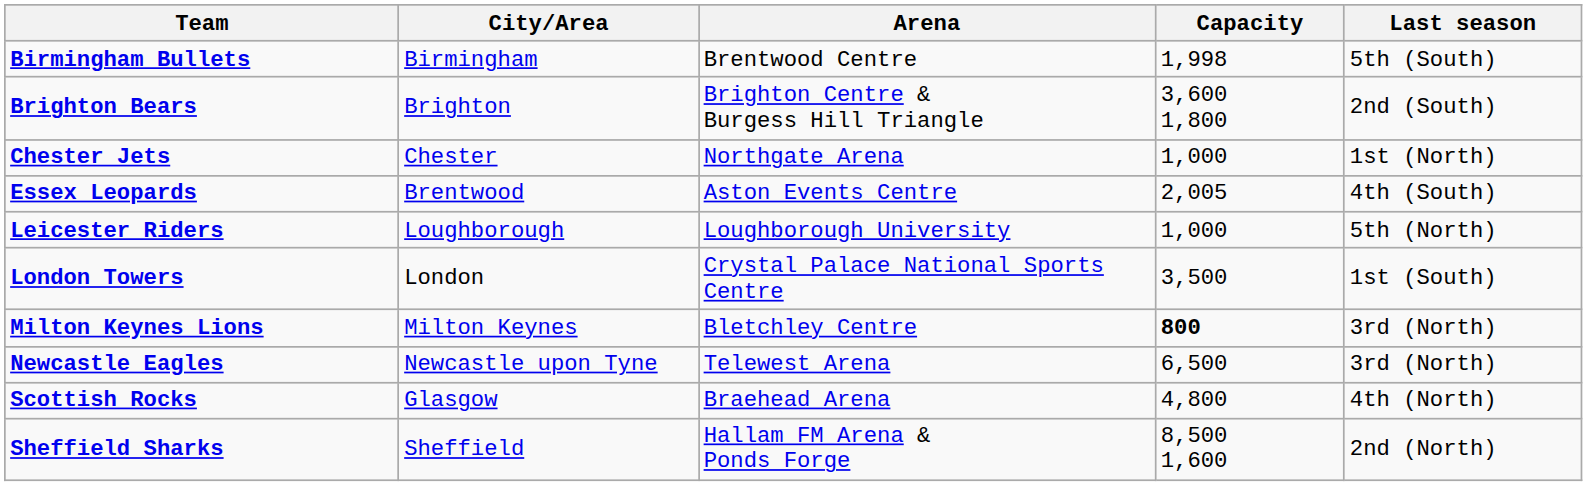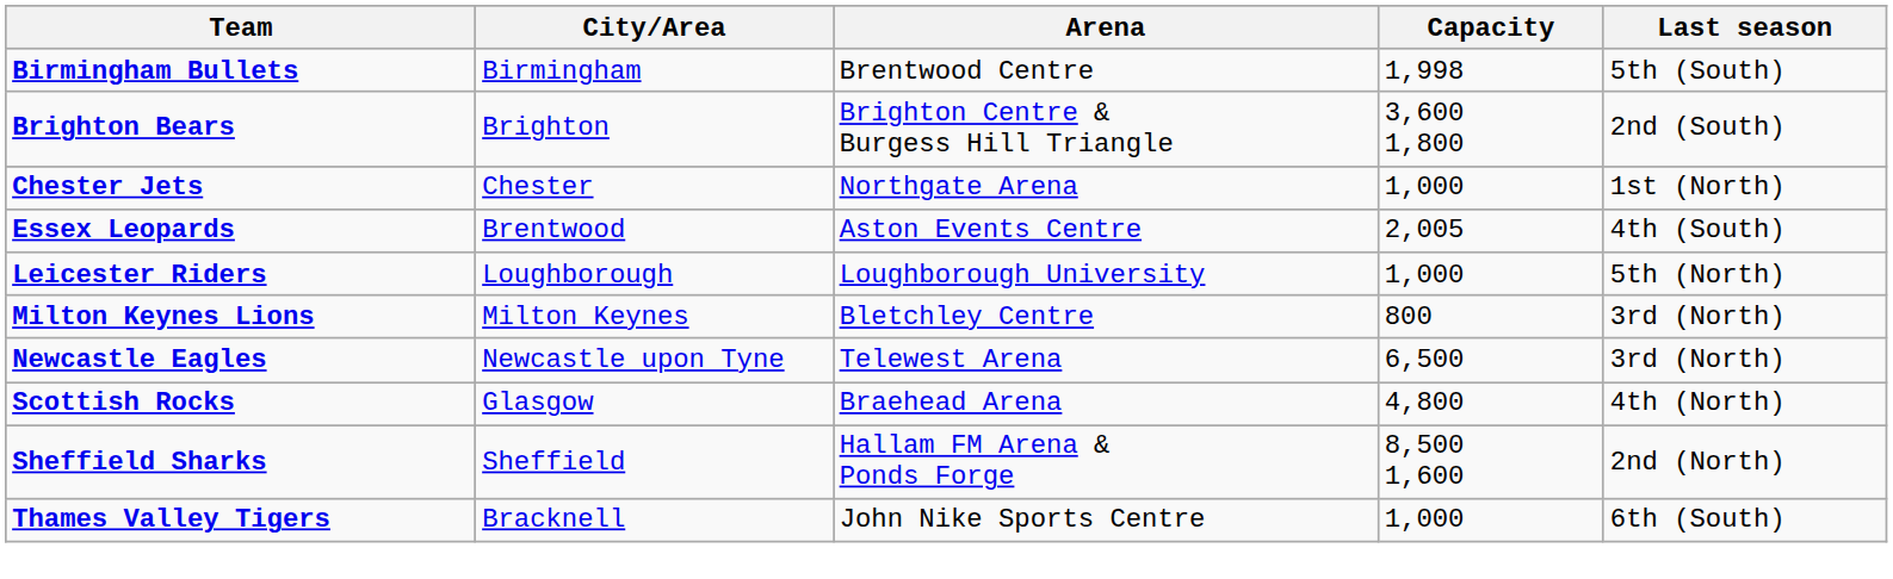- row: London Towers | London | Crystal Palace National Sports Centre | 3,500 | 1st (South)
Milton Keynes Lions | Capacity: bold -> normal
+ row: Thames Valley Tigers | Bracknell | John Nike Sports Centre | 1,000 | 6th (South)
